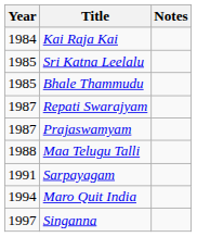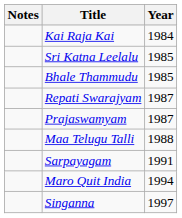columns swapped: Year <-> Notes
